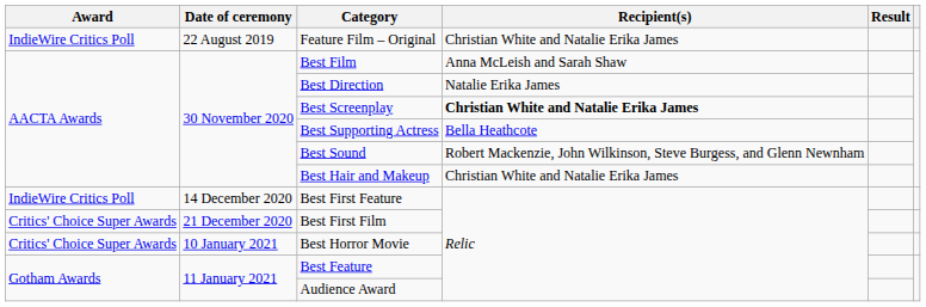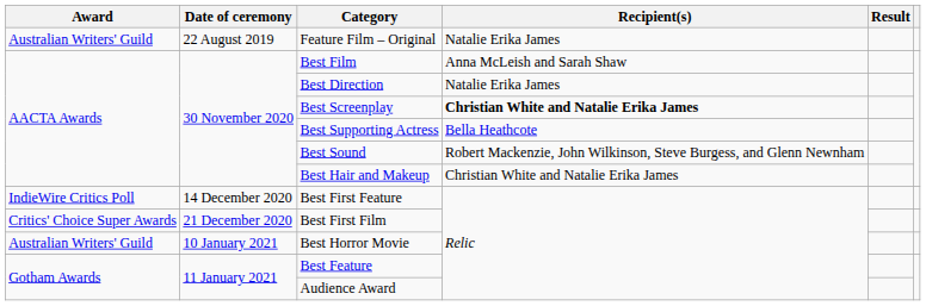Feature Film – Original | Award: IndieWire Critics Poll -> Australian Writers' Guild
Feature Film – Original | Recipient(s): Christian White and Natalie Erika James -> Natalie Erika James
Best Horror Movie | Award: Critics' Choice Super Awards -> Australian Writers' Guild
